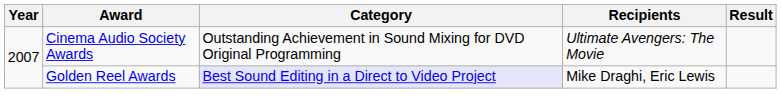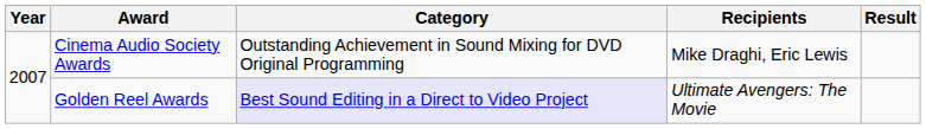Cinema Audio Society Awards | Recipients: Ultimate Avengers: The Movie -> Mike Draghi, Eric Lewis
Golden Reel Awards | Recipients: Mike Draghi, Eric Lewis -> Ultimate Avengers: The Movie
